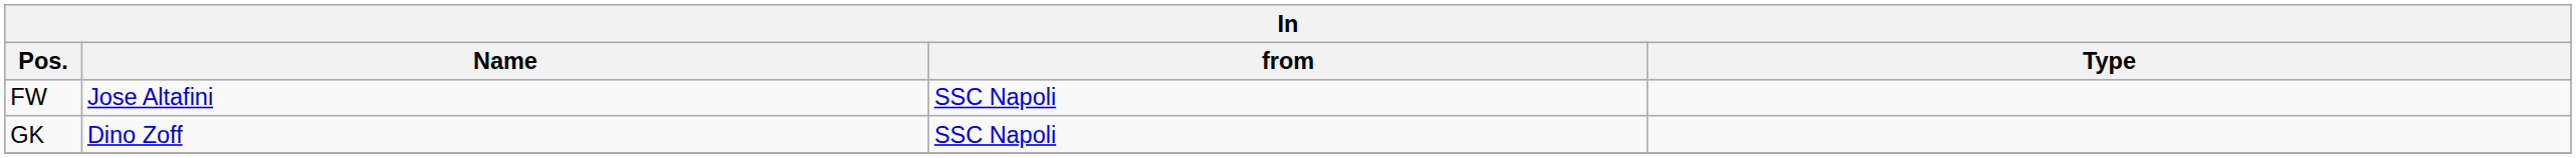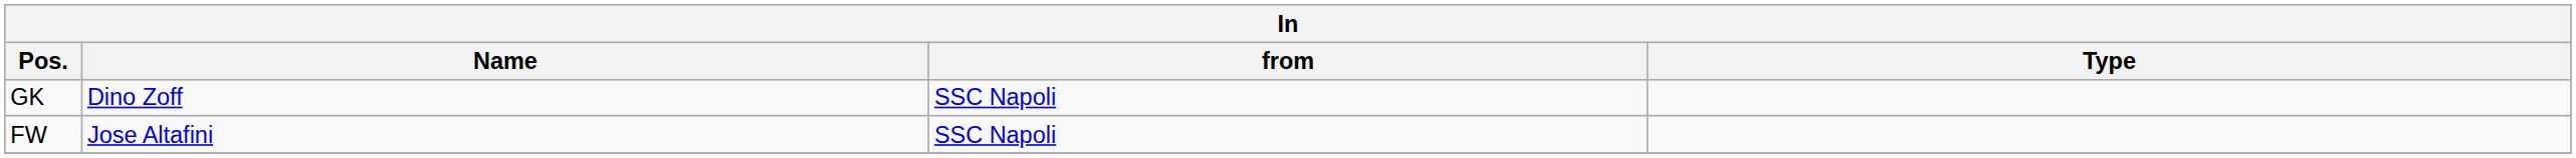rows swapped: GK <-> FW
